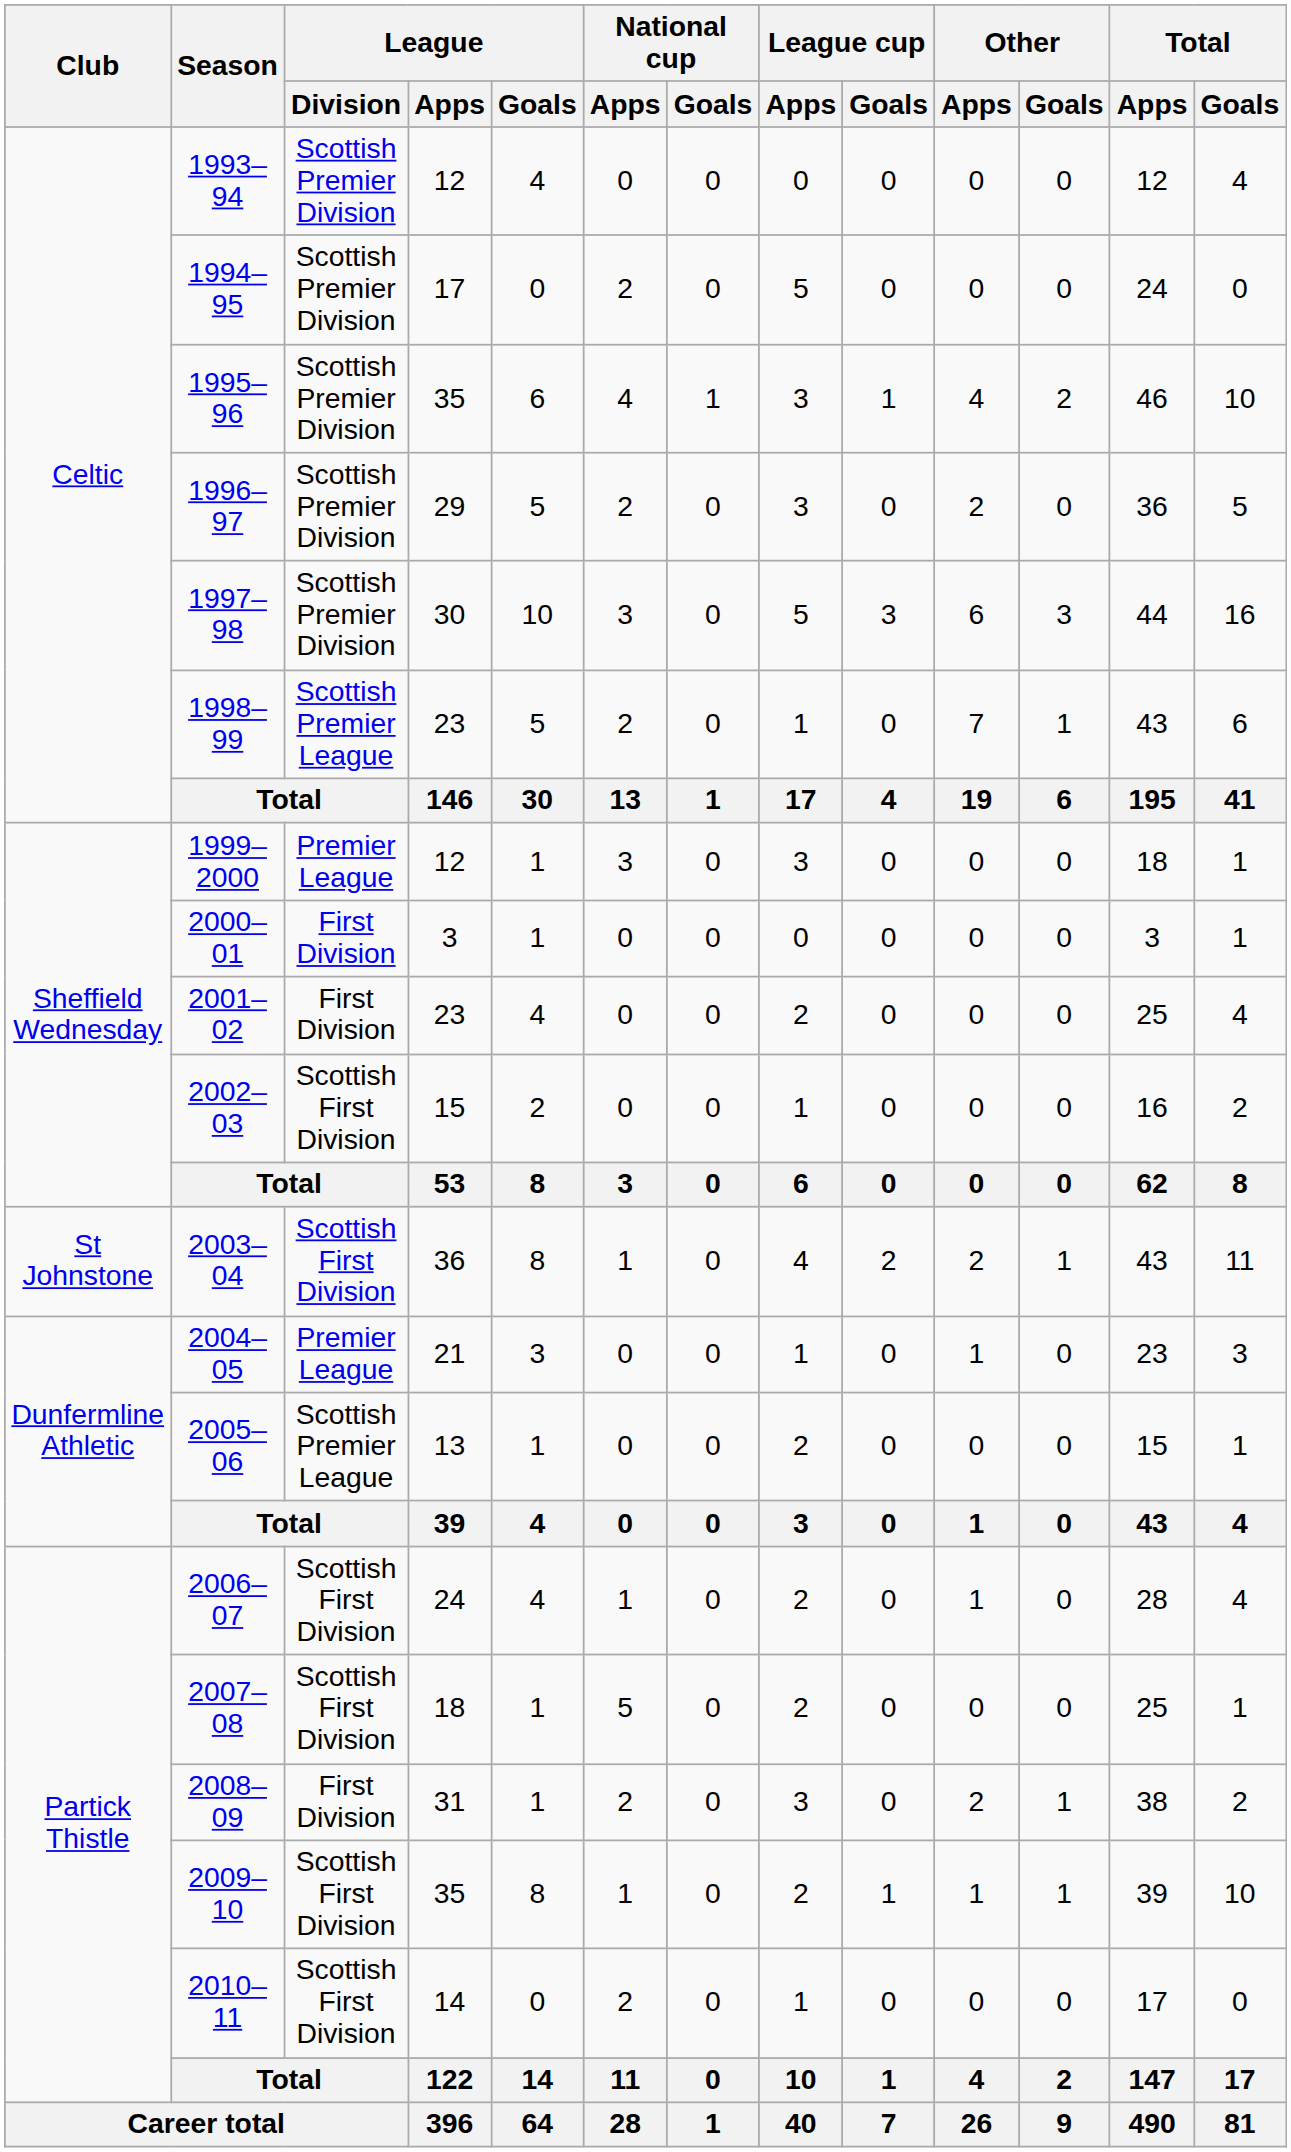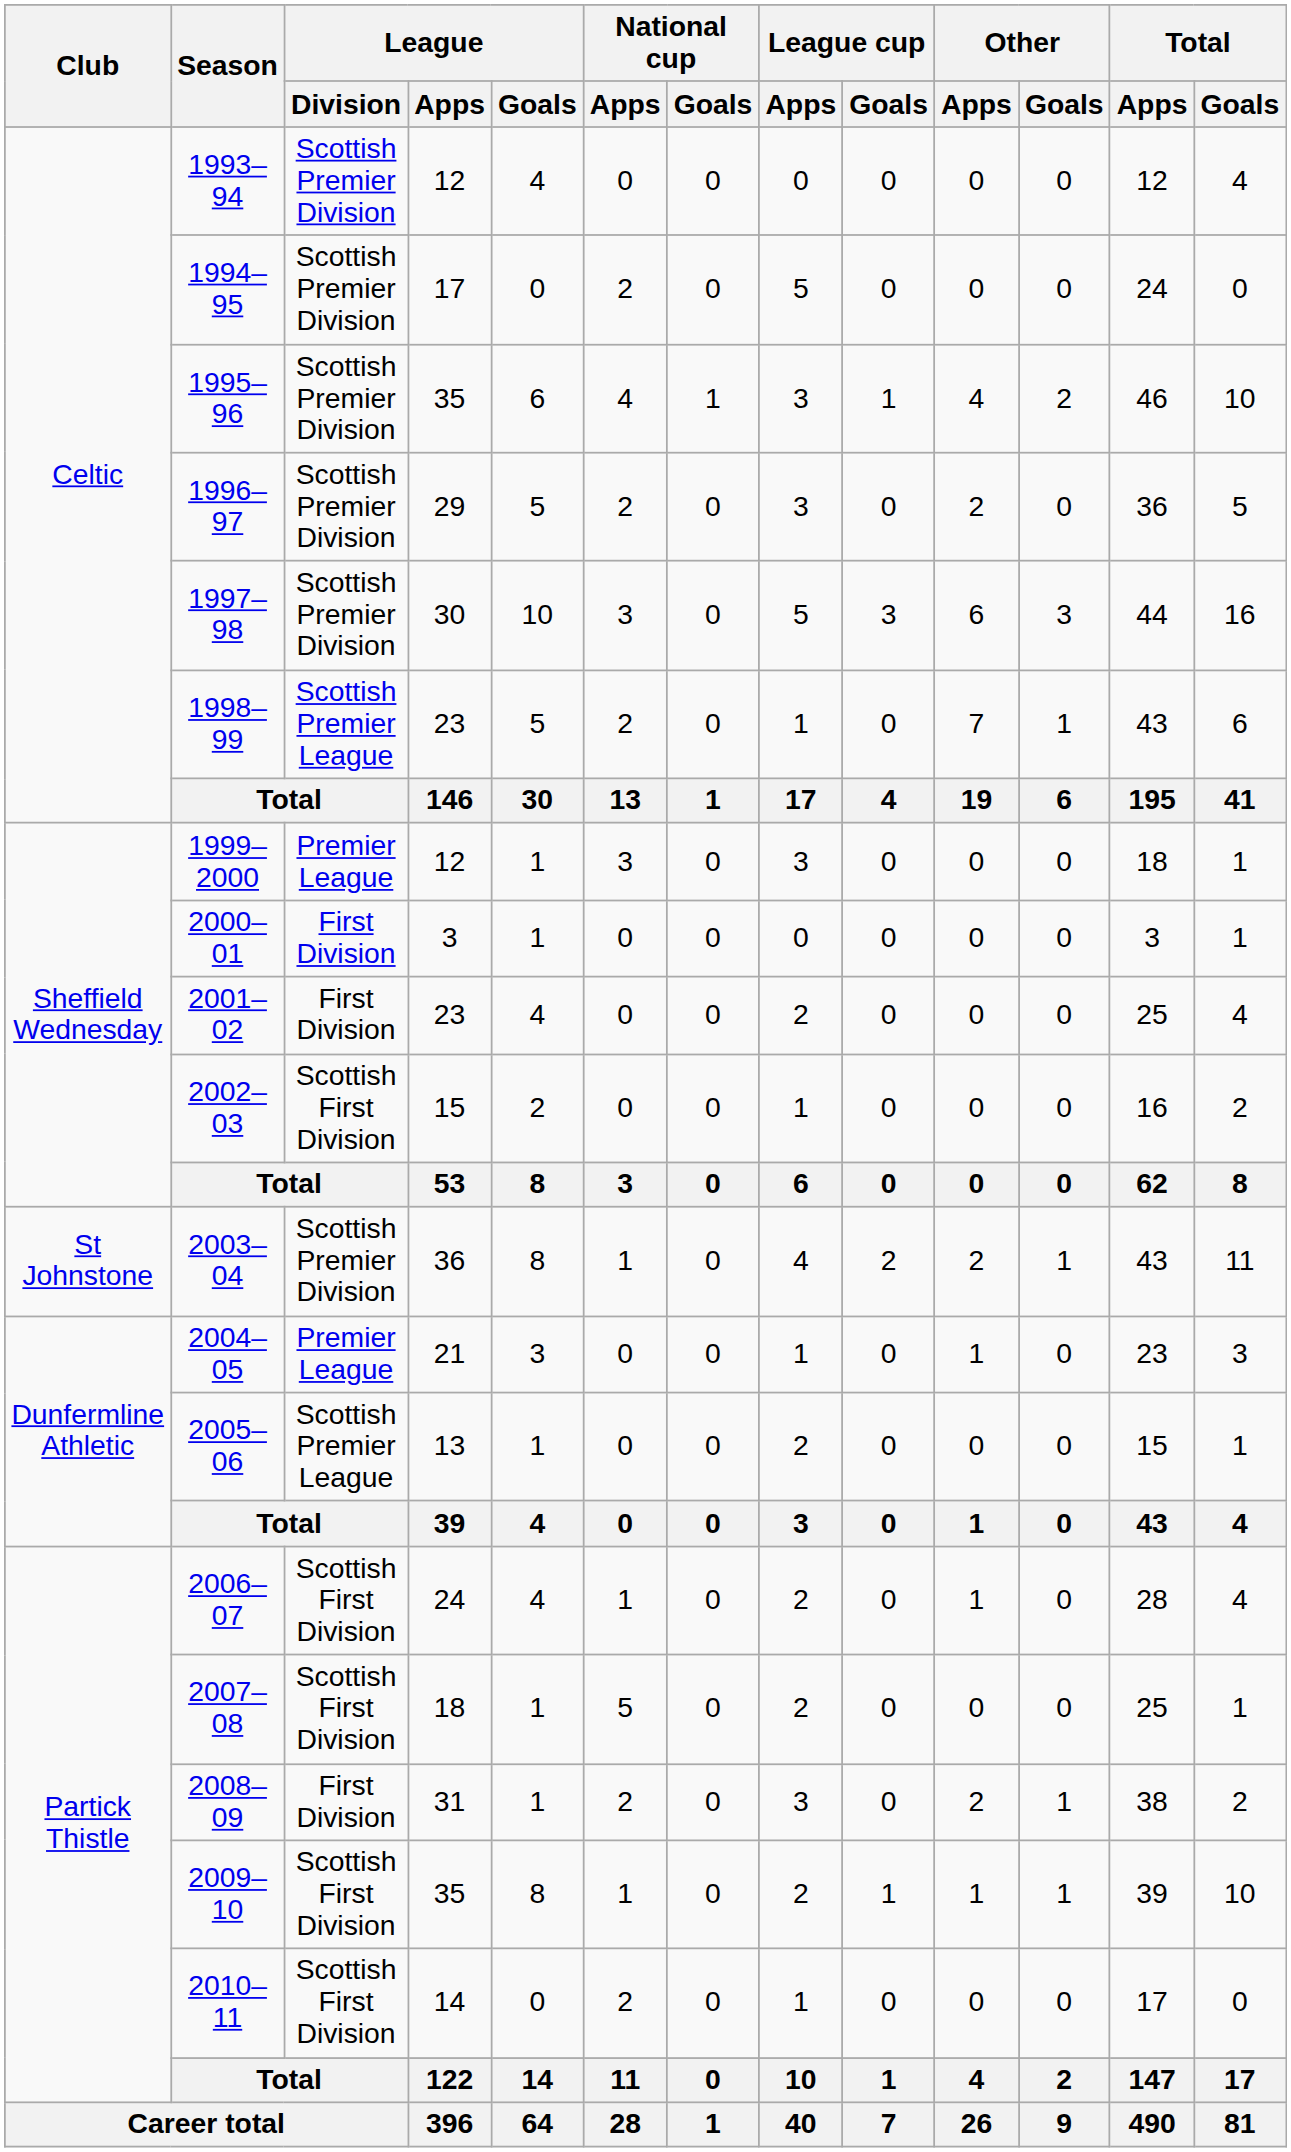2003–04 | League / Division: Scottish First Division -> Scottish Premier Division
